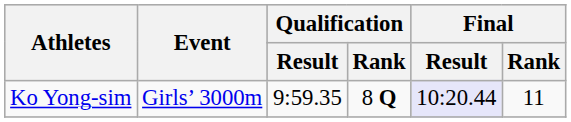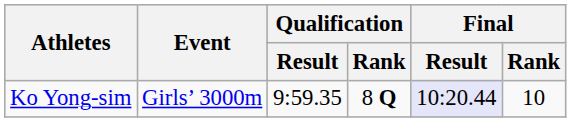Ko Yong-sim | Final / Rank: 11 -> 10
